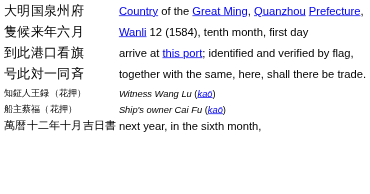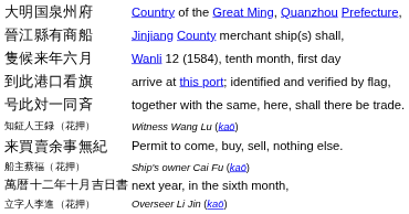+ row: 晉江縣有商船 | Jinjiang County merchant ship(s) shall,
+ row: 来買賣余事無紀 | Permit to come, buy, sell, nothing else.
+ row: 立字人李進（花押） | Overseer Li Jin (kaō)
